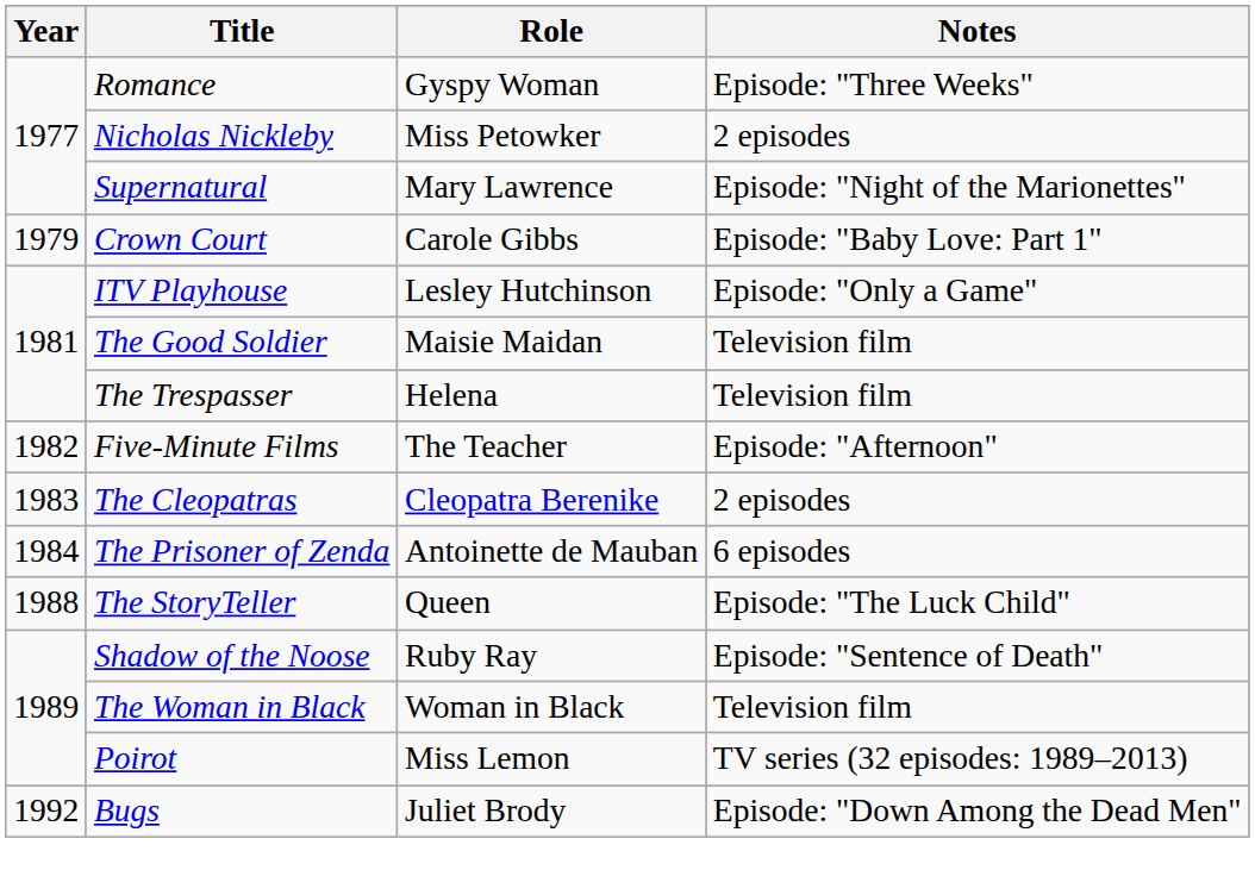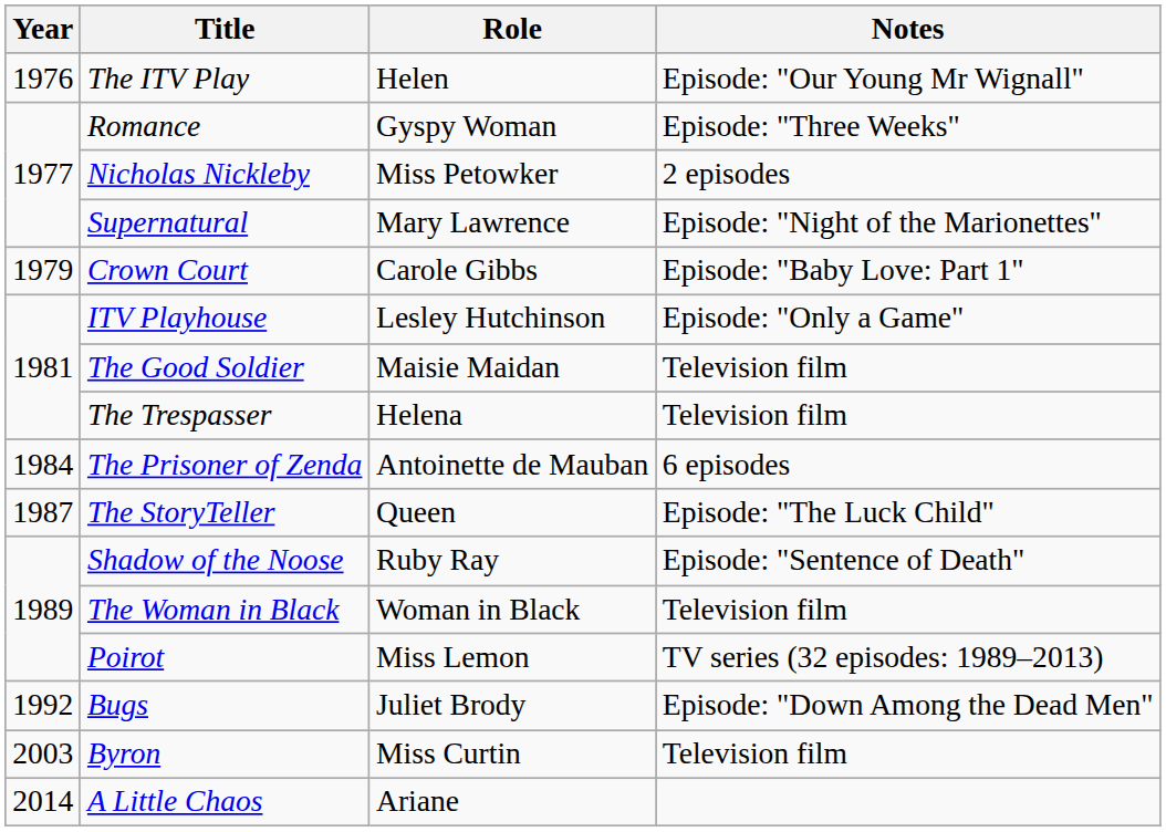+ row: 1976 | The ITV Play | Helen | Episode: "Our Young Mr Wignall"
- row: 1982 | Five-Minute Films | The Teacher | Episode: "Afternoon"
- row: 1983 | The Cleopatras | Cleopatra Berenike | 2 episodes
The StoryTeller | Year: 1988 -> 1987
+ row: 2003 | Byron | Miss Curtin | Television film
+ row: 2014 | A Little Chaos | Ariane
